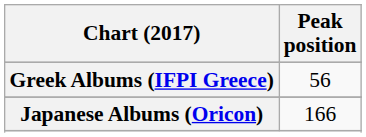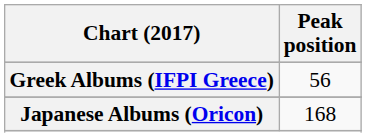Japanese Albums (Oricon) | Peak position: 166 -> 168
